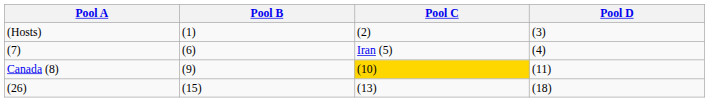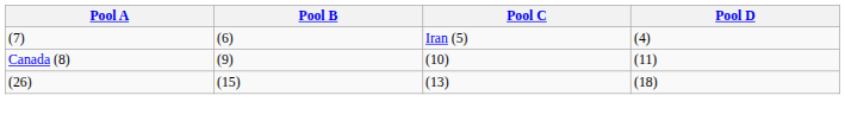- row: (Hosts) | (1) | (2) | (3)
Canada (8) | Pool C: gold background -> no background
